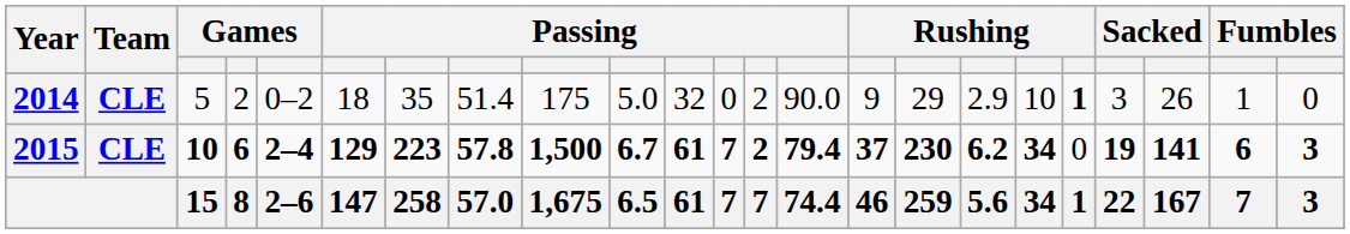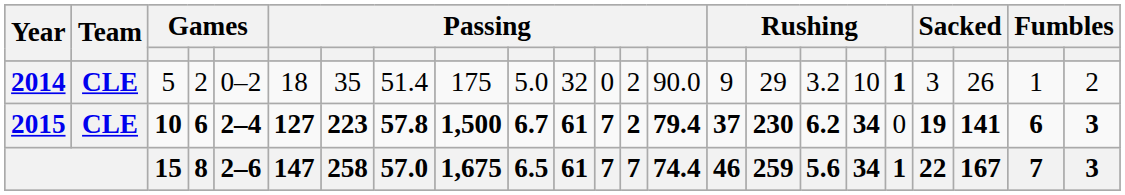2014 | column 17: 2.9 -> 3.2
2014 | column 23: 0 -> 2
2015 | column 6: 129 -> 127
